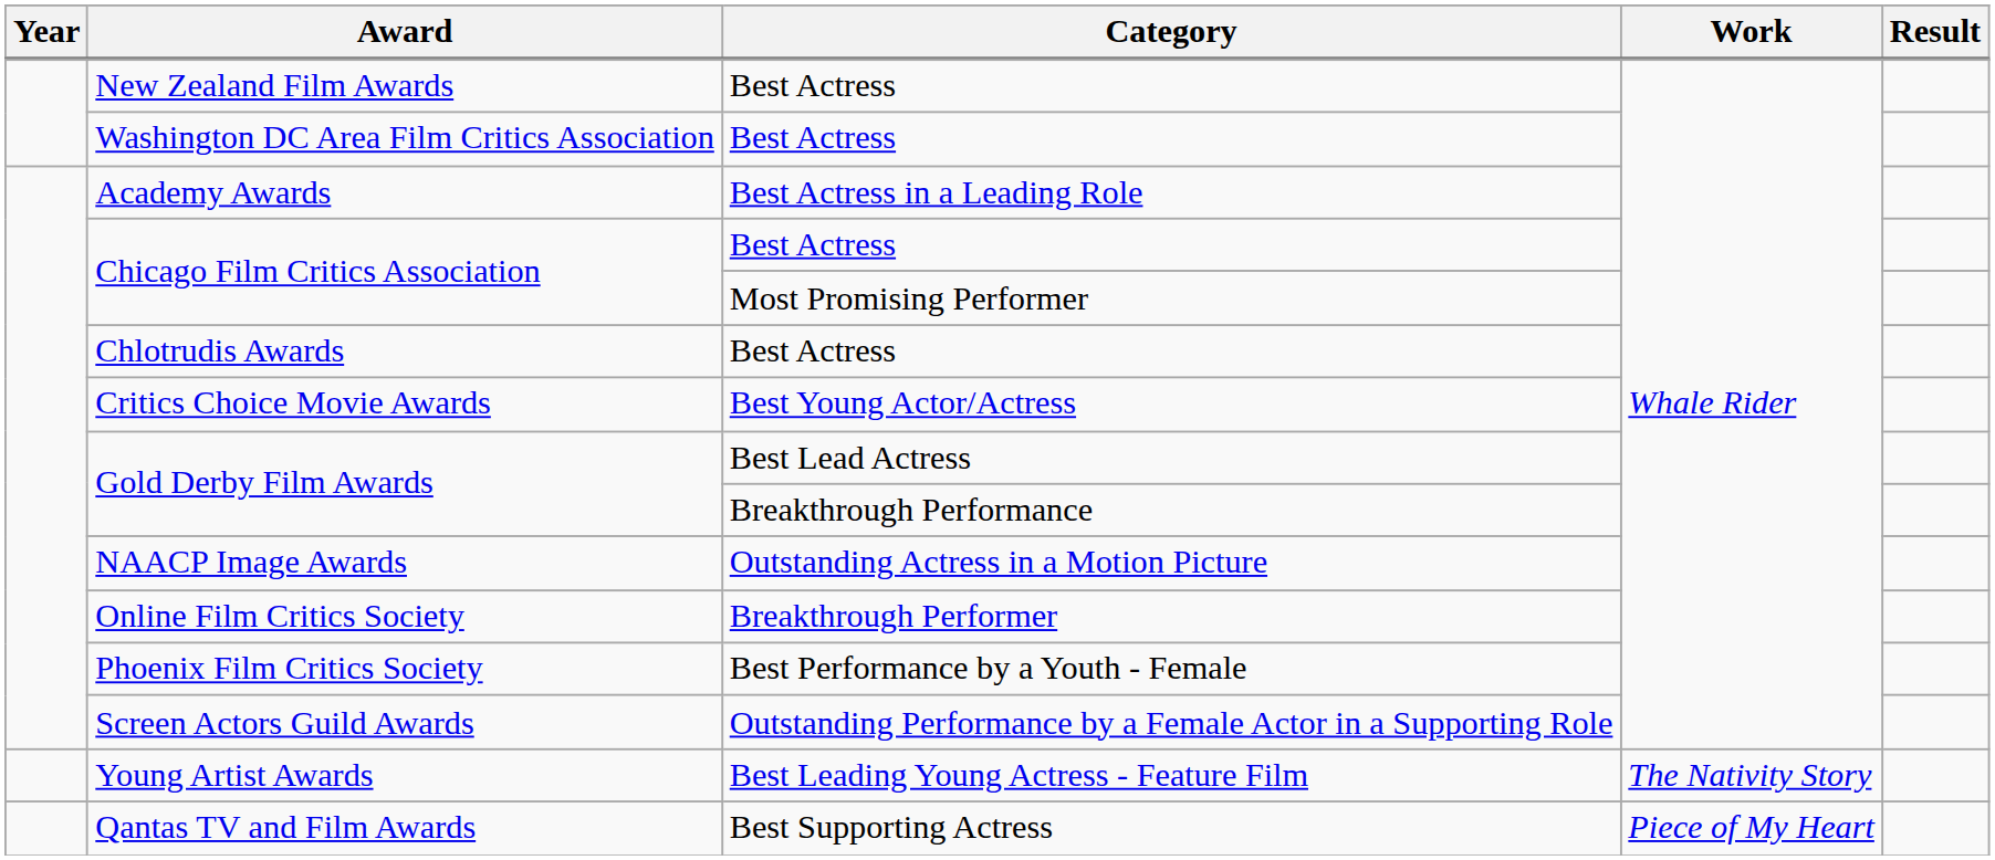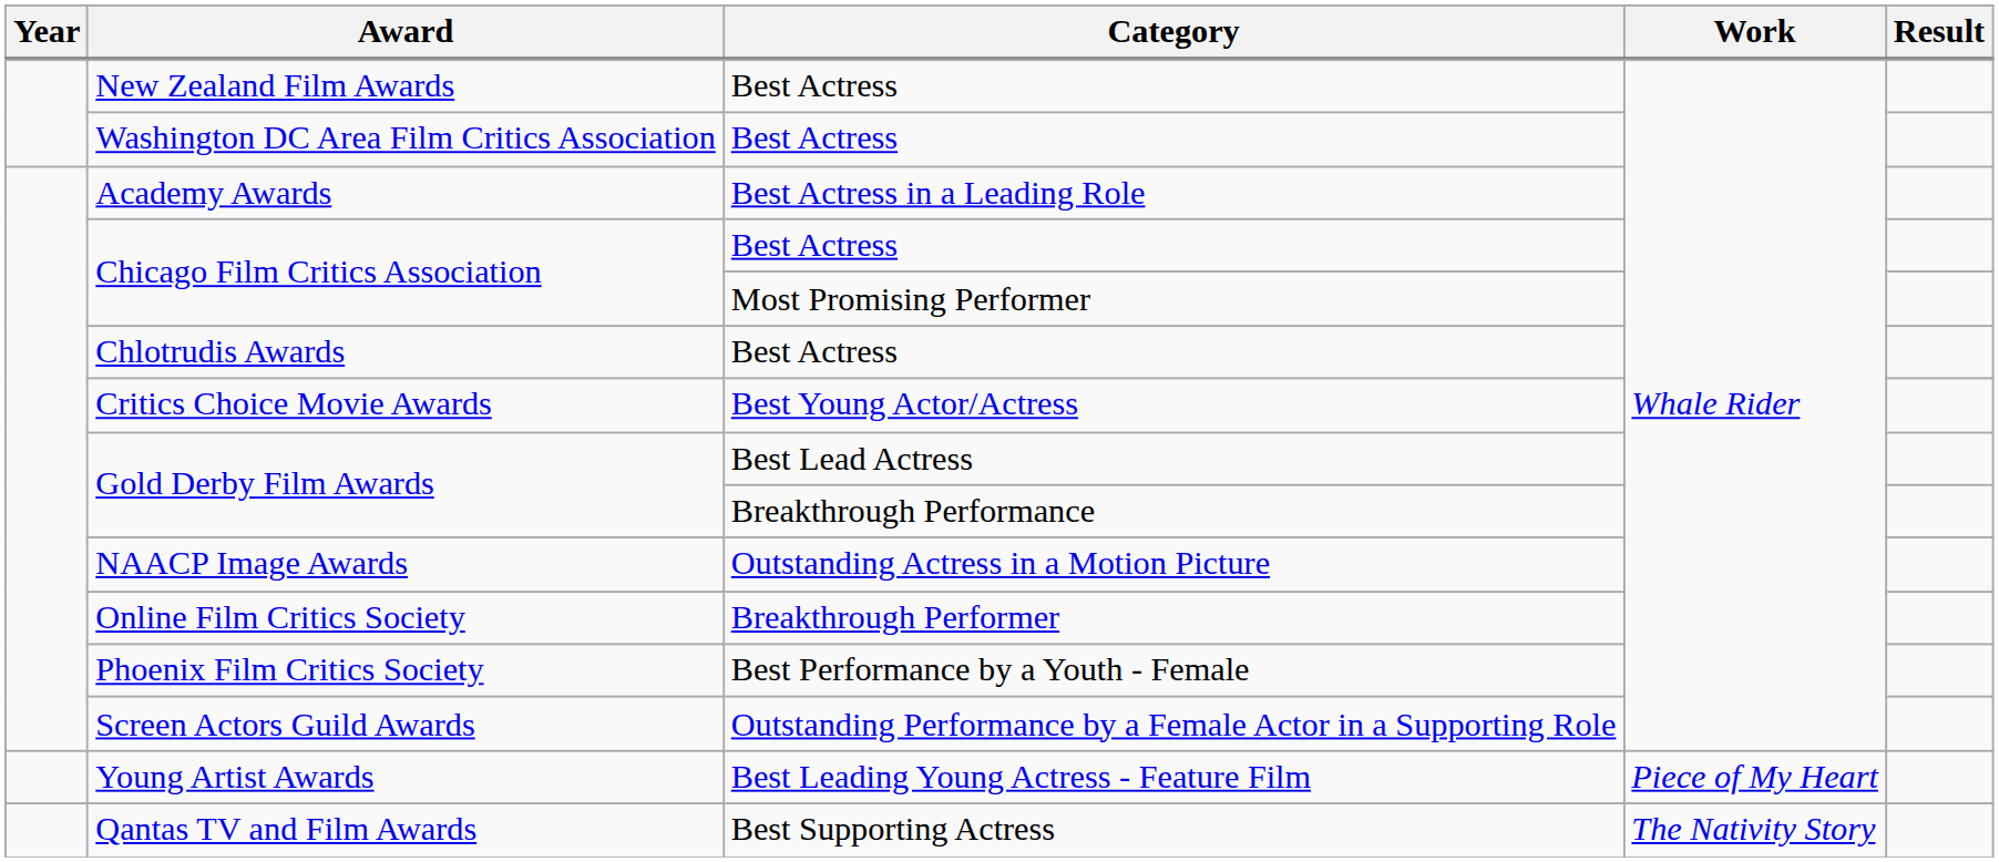Young Artist Awards | Work: The Nativity Story -> Piece of My Heart
Qantas TV and Film Awards | Work: Piece of My Heart -> The Nativity Story
